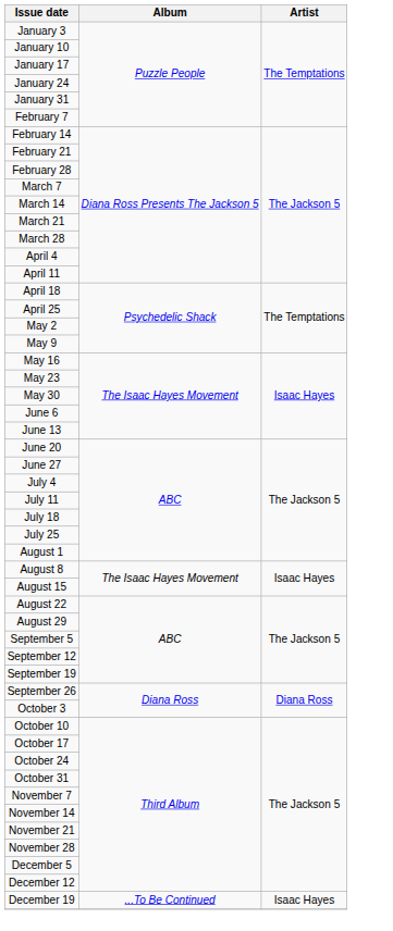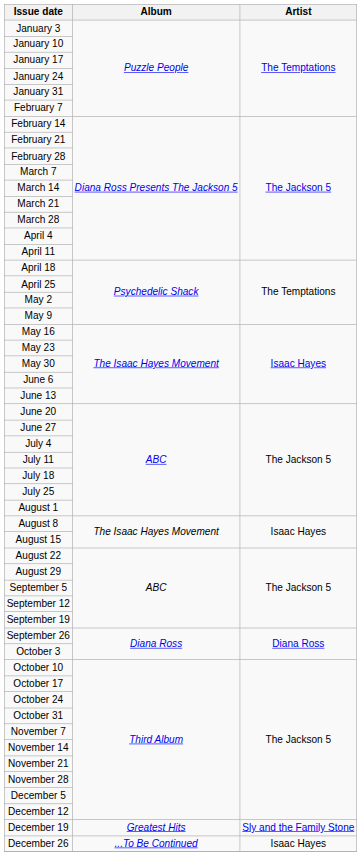December 19 | Album: ...To Be Continued -> Greatest Hits
December 19 | Artist: Isaac Hayes -> Sly and the Family Stone
+ row: December 26 | ...To Be Continued | Isaac Hayes
